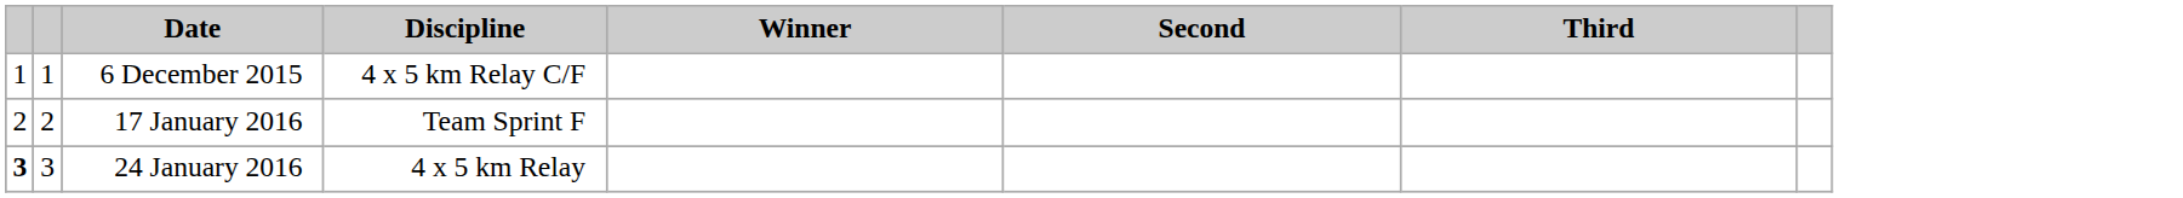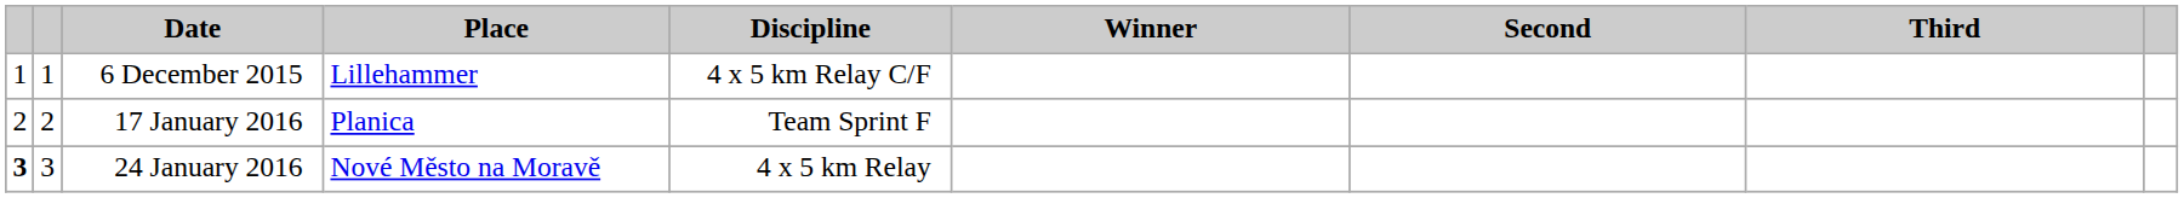+ column: Place | Lillehammer | Planica | Nové Město na Moravě
